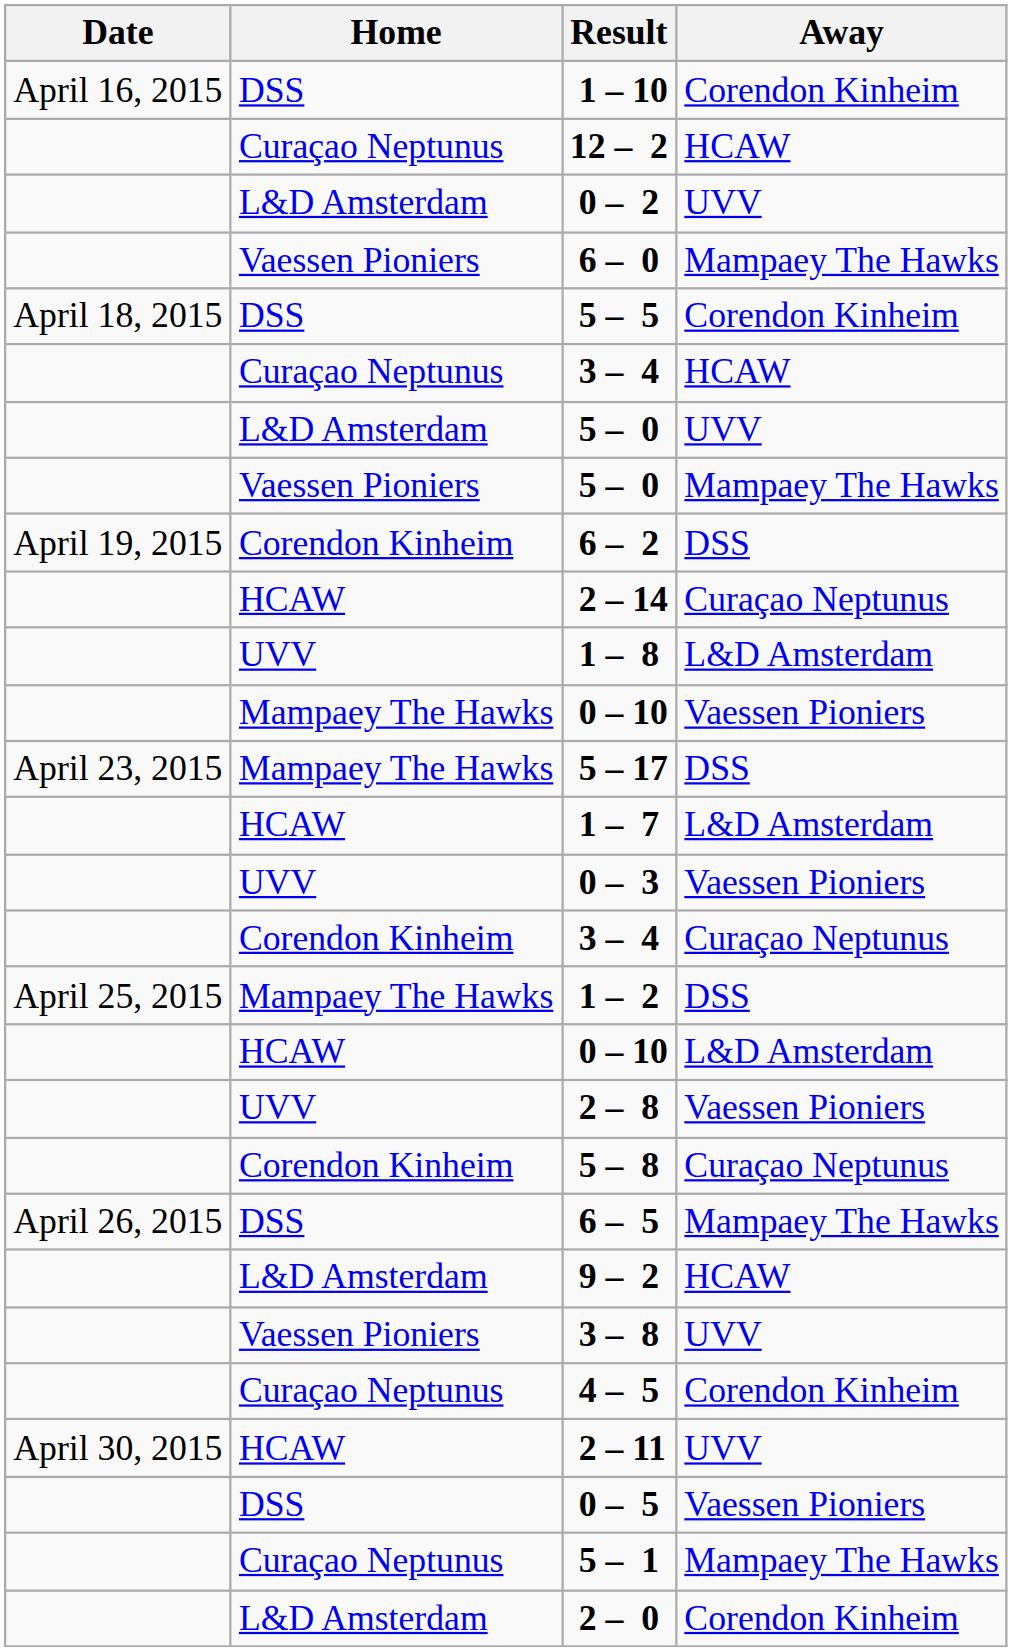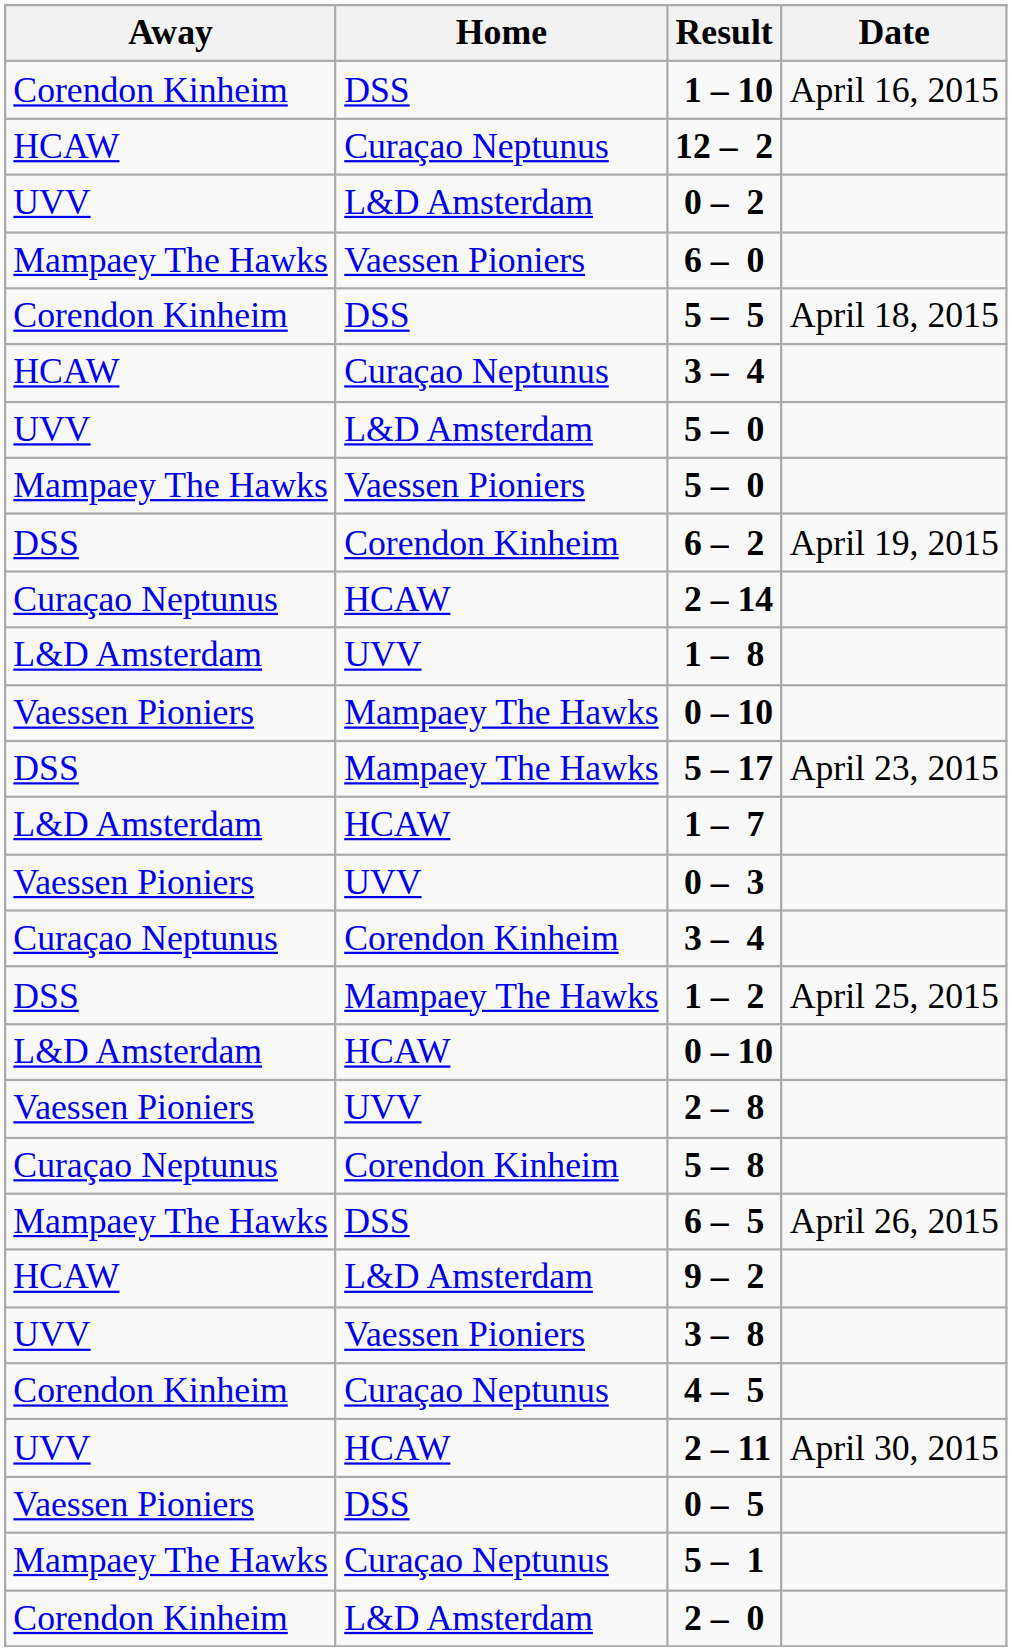columns swapped: Date <-> Away
